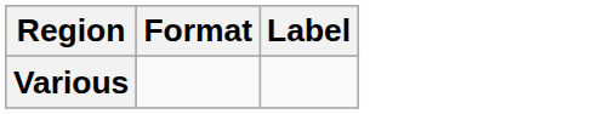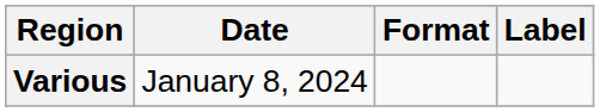+ column: Date | January 8, 2024
